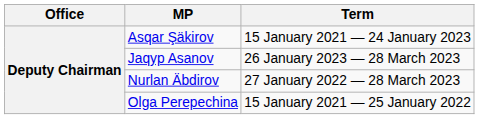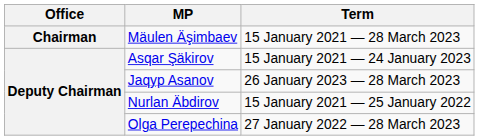+ row: Chairman | Mäulen Äşimbaev | 15 January 2021 — 28 March 2023
Nurlan Äbdirov | Term: 27 January 2022 — 28 March 2023 -> 15 January 2021 — 25 January 2022
Olga Perepechina | Term: 15 January 2021 — 25 January 2022 -> 27 January 2022 — 28 March 2023
